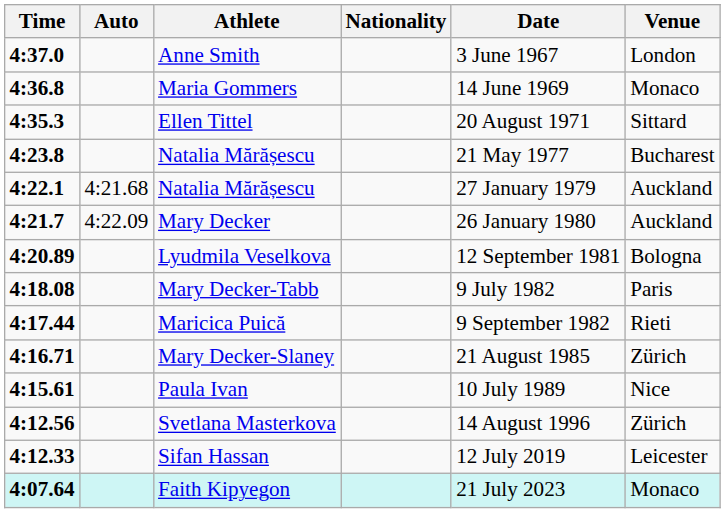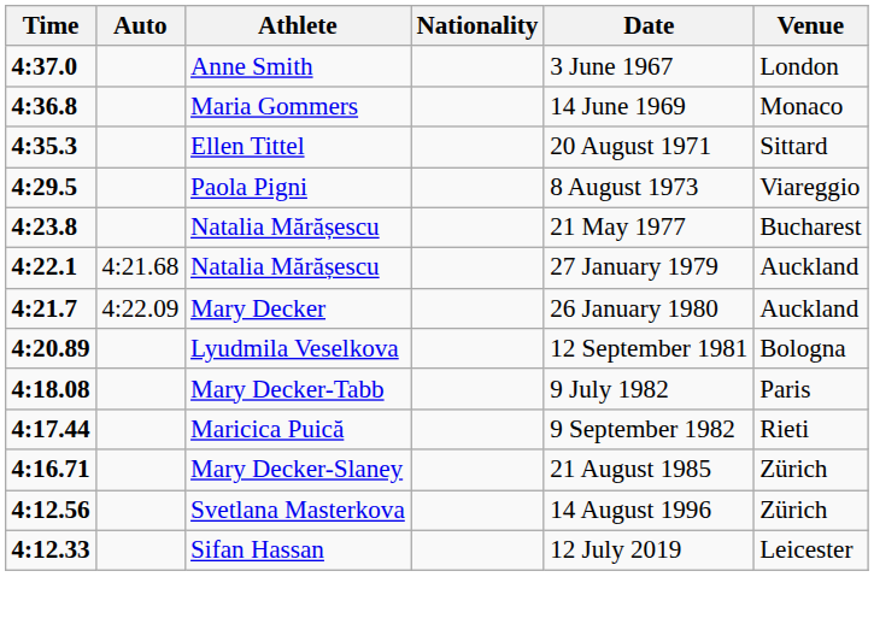+ row: 4:29.5 | Paola Pigni | 8 August 1973 | Viareggio
- row: 4:15.61 | Paula Ivan | 10 July 1989 | Nice
- row: 4:07.64 | Faith Kipyegon | 21 July 2023 | Monaco
